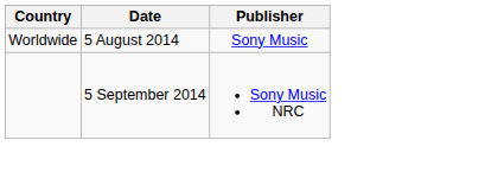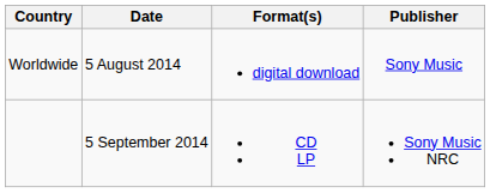+ column: Format(s) | digital download | CD LP
